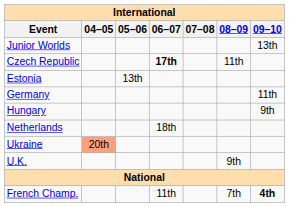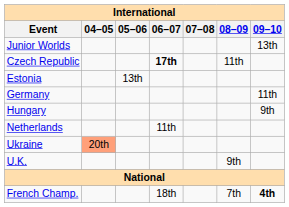Netherlands | 06–07: 18th -> 11th
French Champ. | 06–07: 11th -> 18th
